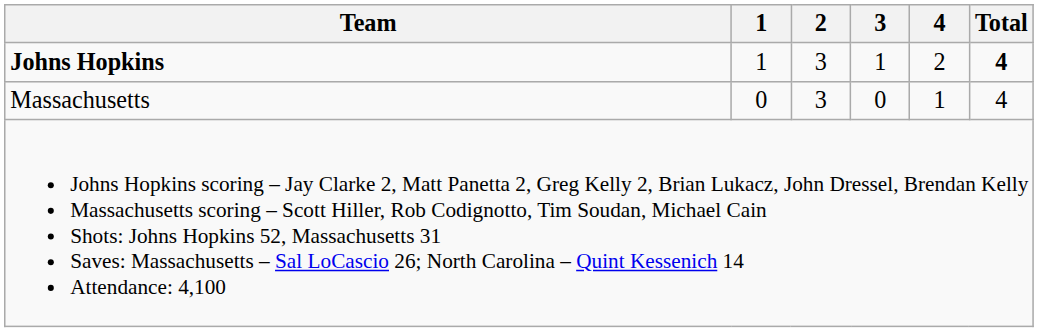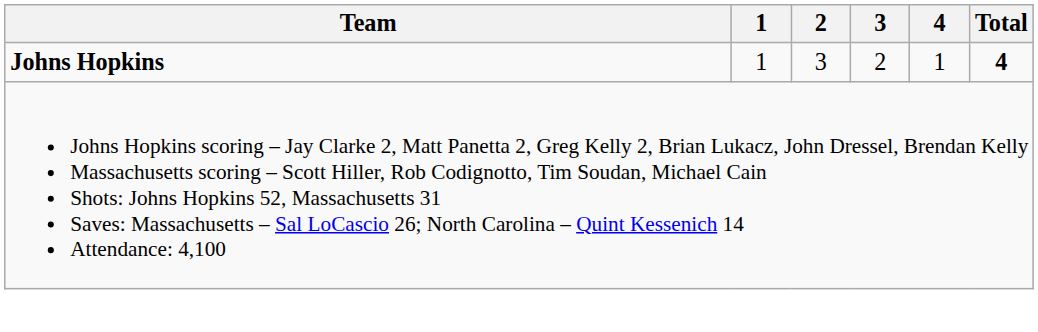Johns Hopkins | 3: 1 -> 2
Johns Hopkins | 4: 2 -> 1
- row: Massachusetts | 0 | 3 | 0 | 1 | 4
